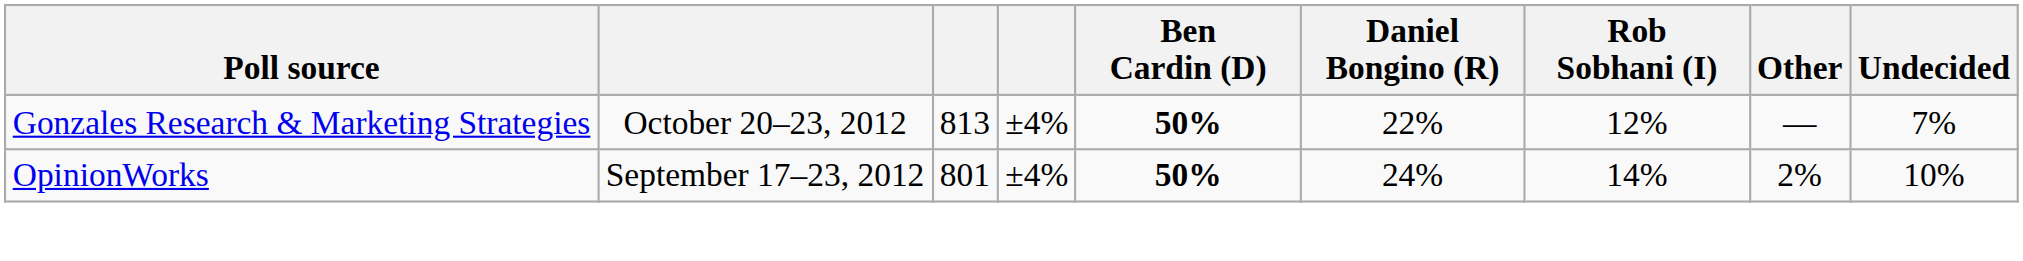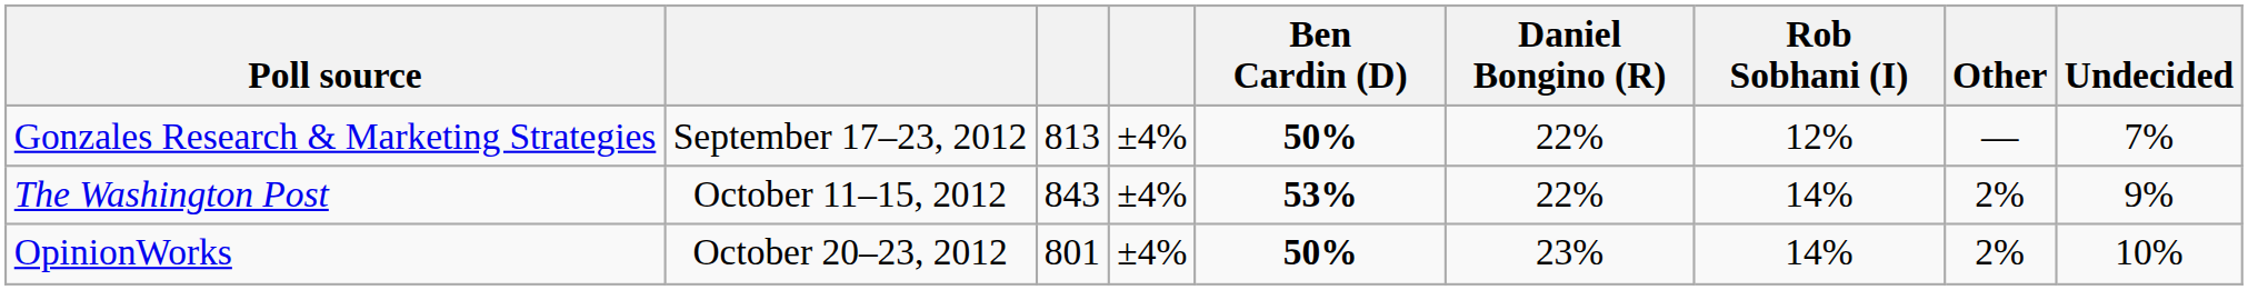Gonzales Research & Marketing Strategies | column 2: October 20–23, 2012 -> September 17–23, 2012
+ row: The Washington Post | October 11–15, 2012 | 843 | ±4% | 53% | 22% | 14% | 2% | 9%
OpinionWorks | column 2: September 17–23, 2012 -> October 20–23, 2012
OpinionWorks | Daniel Bongino (R): 24% -> 23%
